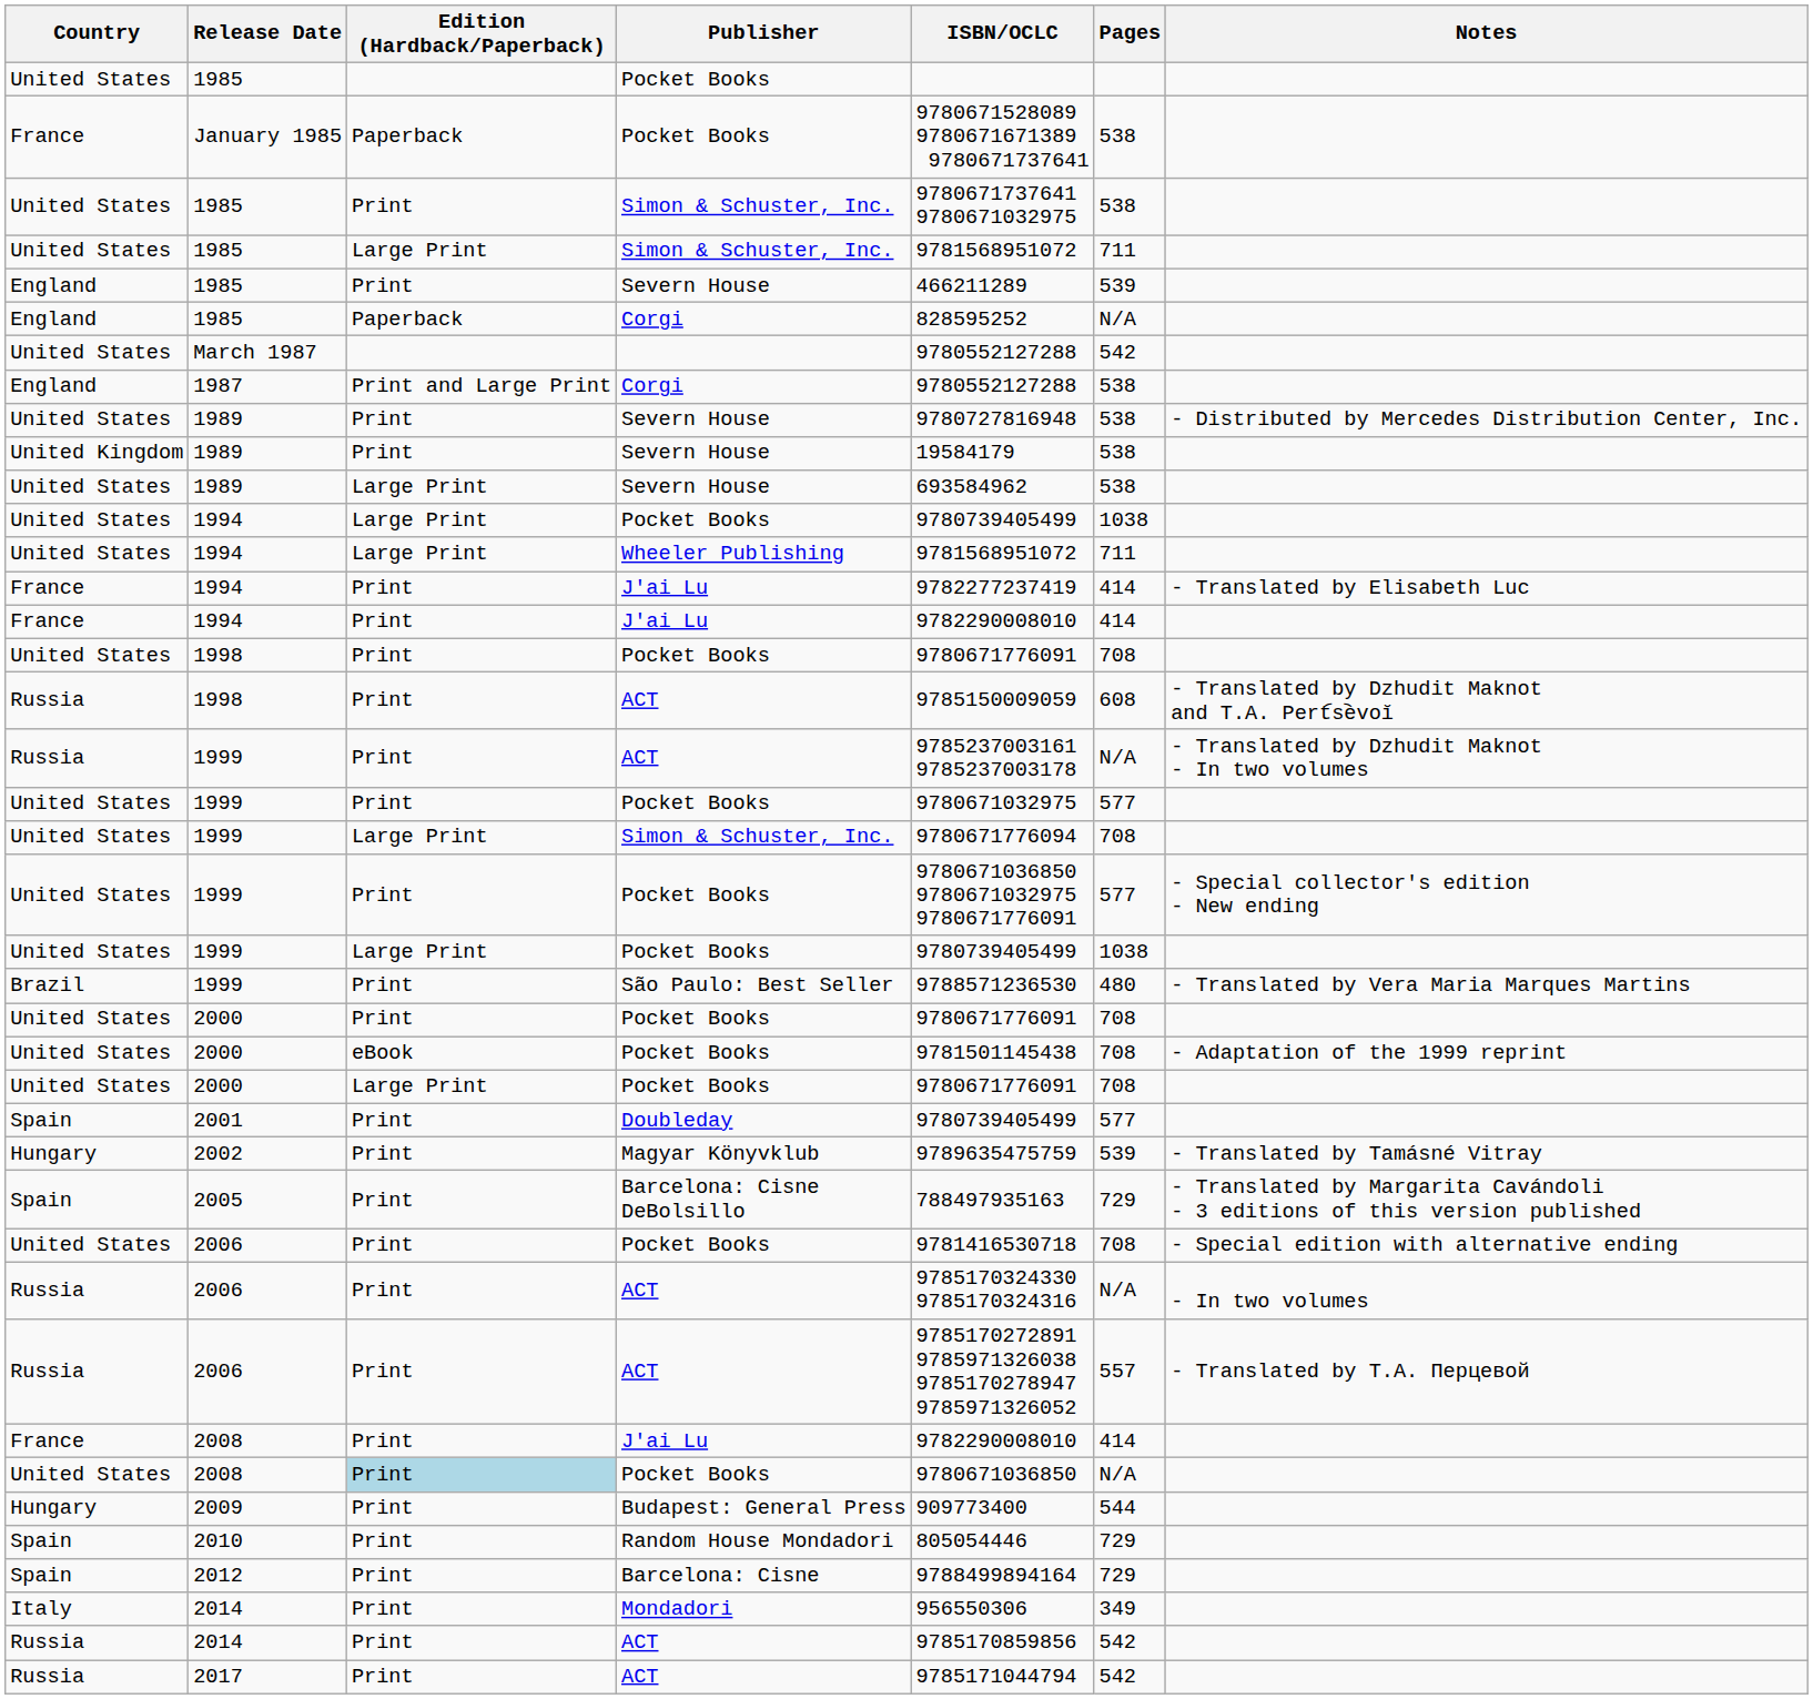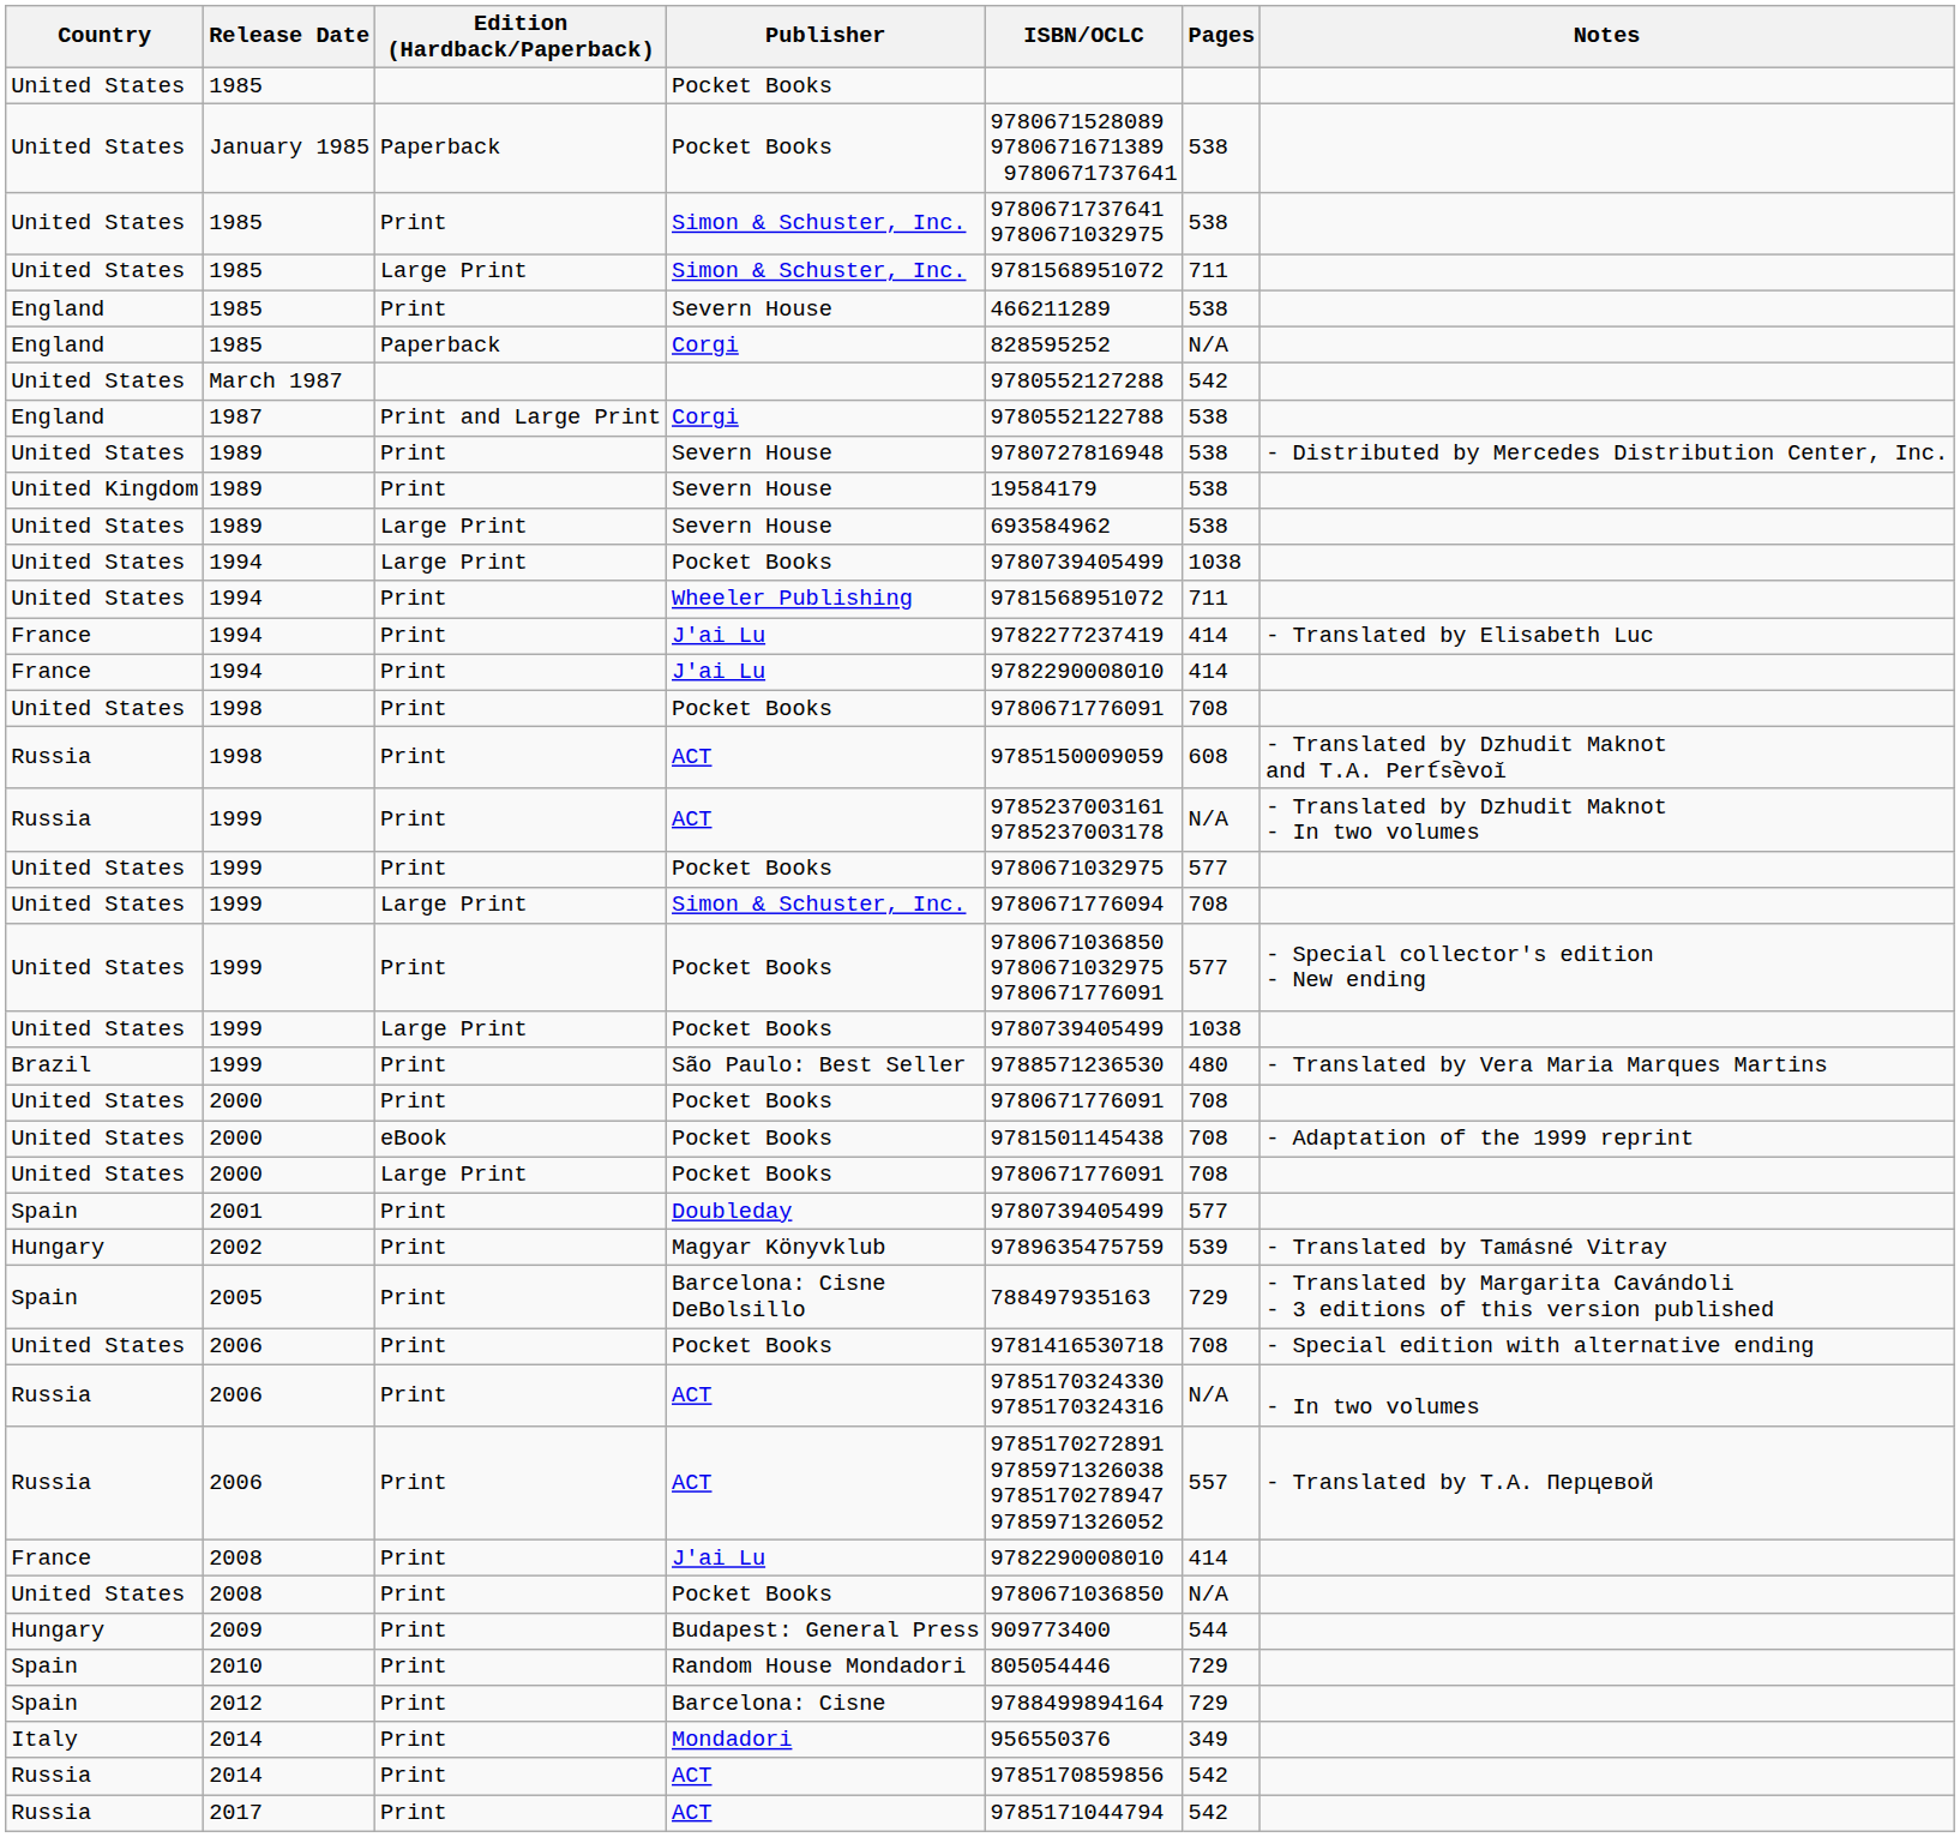January 1985 | Country: France -> United States
1985 / Severn House | Pages: 539 -> 538
1987 | ISBN/OCLC: 9780552127288 -> 9780552122788
1994 / Wheeler Publishing | Edition (Hardback/Paperback): Large Print -> Print
2008 / Pocket Books | Edition (Hardback/Paperback): lightblue background -> no background
2014 / Mondadori | ISBN/OCLC: 956550306 -> 956550376
